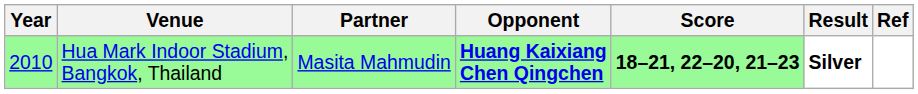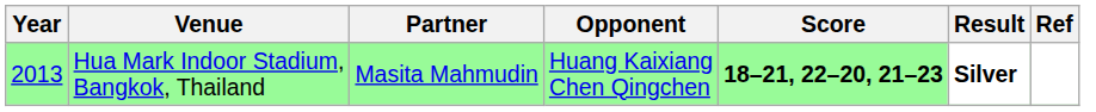Hua Mark Indoor Stadium, Bangkok, Thailand | Year: 2010 -> 2013
Hua Mark Indoor Stadium, Bangkok, Thailand | Opponent: bold -> normal
